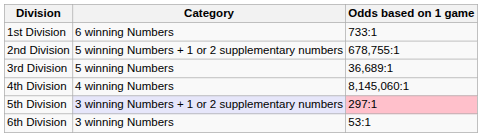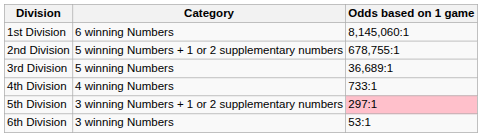1st Division | Odds based on 1 game: 733:1 -> 8,145,060:1
4th Division | Odds based on 1 game: 8,145,060:1 -> 733:1
5th Division | Category: lavender background -> no background
